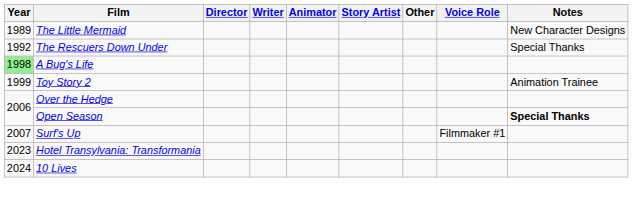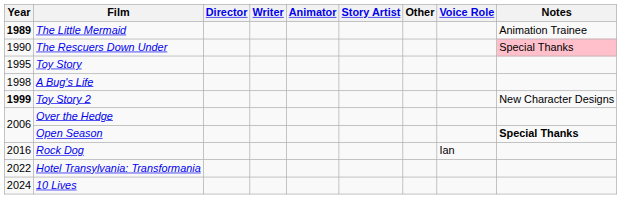The Little Mermaid | Year: normal -> bold
The Little Mermaid | Notes: New Character Designs -> Animation Trainee
The Rescuers Down Under | Year: 1992 -> 1990
The Rescuers Down Under | Notes: no background -> pink background
+ row: 1995 | Toy Story
A Bug's Life | Year: lightgreen background -> no background
Toy Story 2 | Year: normal -> bold
Toy Story 2 | Notes: Animation Trainee -> New Character Designs
- row: 2007 | Surf's Up | Filmmaker #1
+ row: 2016 | Rock Dog | Ian
Hotel Transylvania: Transformania | Year: 2023 -> 2022
